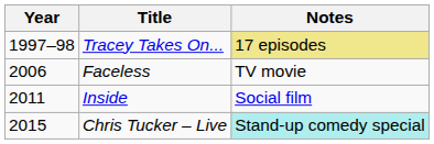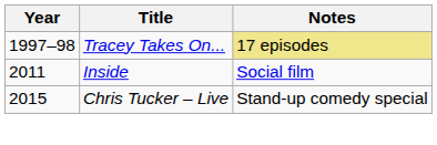- row: 2006 | Faceless | TV movie
Chris Tucker – Live | Notes: paleturquoise background -> no background
